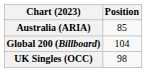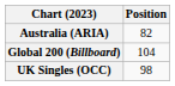Australia (ARIA) | Position: 85 -> 82
